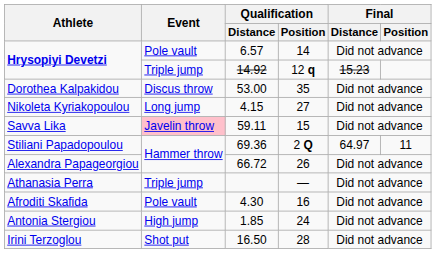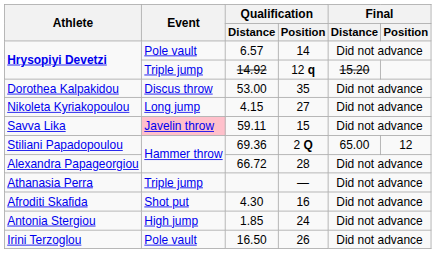Hrysopiyi Devetzi / 14.92 | Final / Distance: 15.23 -> 15.20
Stiliani Papadopoulou | Final / Distance: 64.97 -> 65.00
Stiliani Papadopoulou | Final / Position: 11 -> 12
Alexandra Papageorgiou | Qualification / Position: 26 -> 28
Afroditi Skafida | Event: Pole vault -> Shot put
Irini Terzoglou | Event: Shot put -> Pole vault
Irini Terzoglou | Qualification / Position: 28 -> 26
